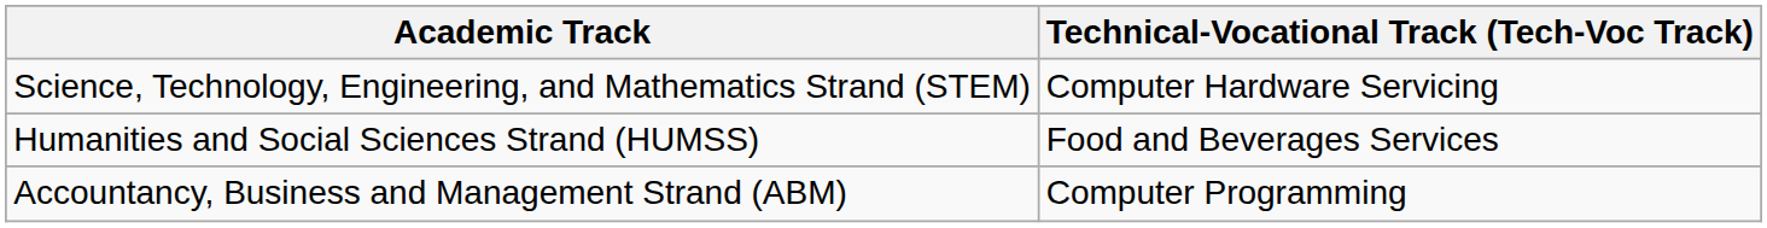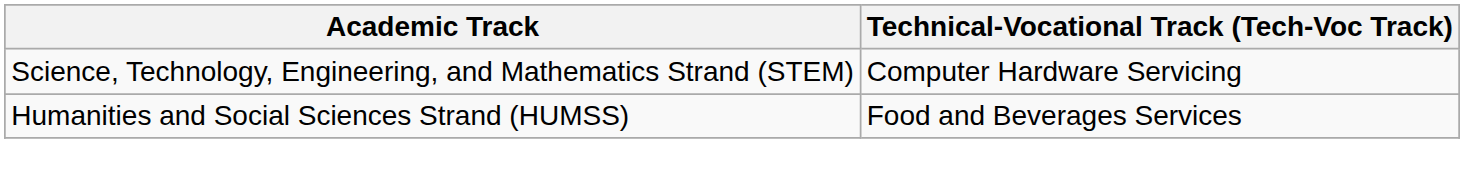- row: Accountancy, Business and Management Strand (ABM) | Computer Programming
